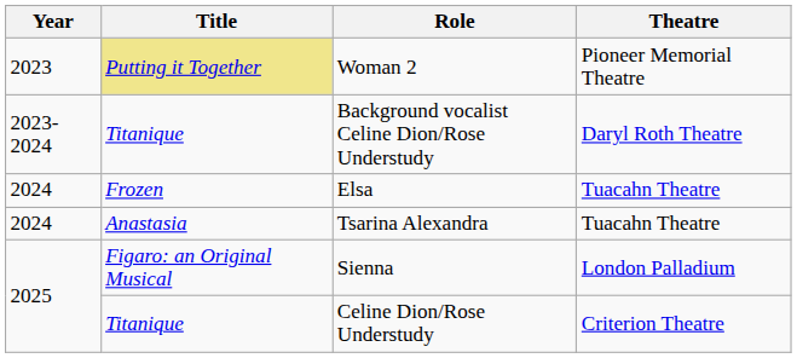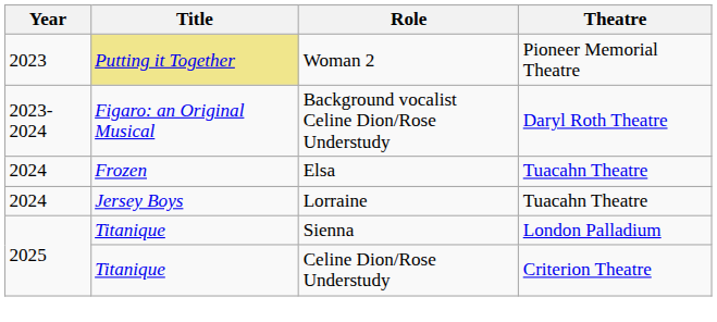Background vocalist Celine Dion/Rose Understudy | Title: Titanique -> Figaro: an Original Musical
- row: 2024 | Anastasia | Tsarina Alexandra | Tuacahn Theatre
+ row: 2024 | Jersey Boys | Lorraine | Tuacahn Theatre
Sienna | Title: Figaro: an Original Musical -> Titanique
